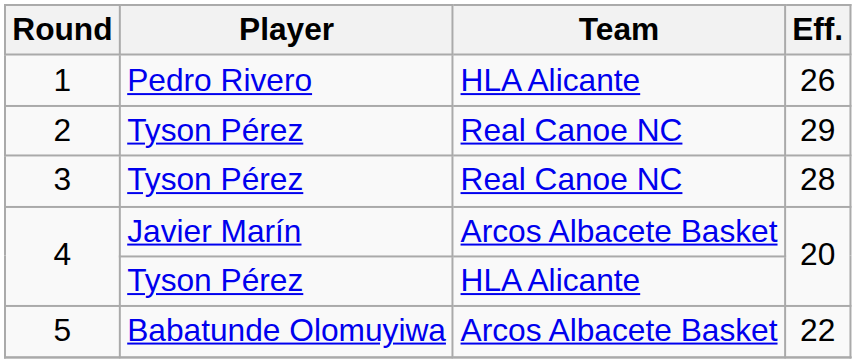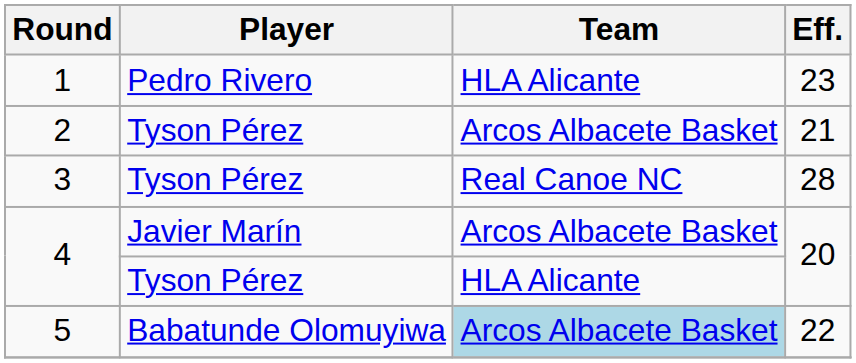1 | Eff.: 26 -> 23
2 | Team: Real Canoe NC -> Arcos Albacete Basket
2 | Eff.: 29 -> 21
5 | Team: no background -> lightblue background
